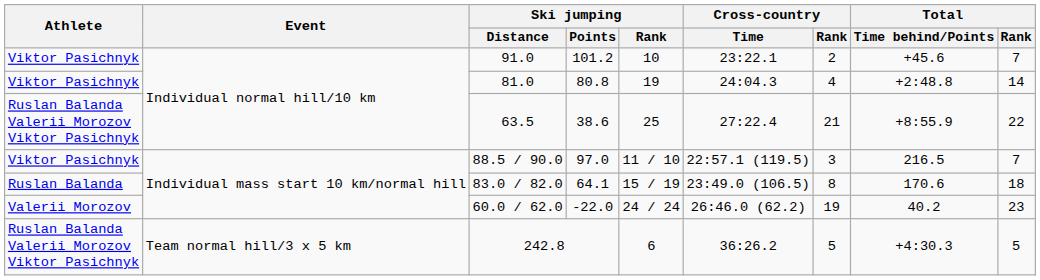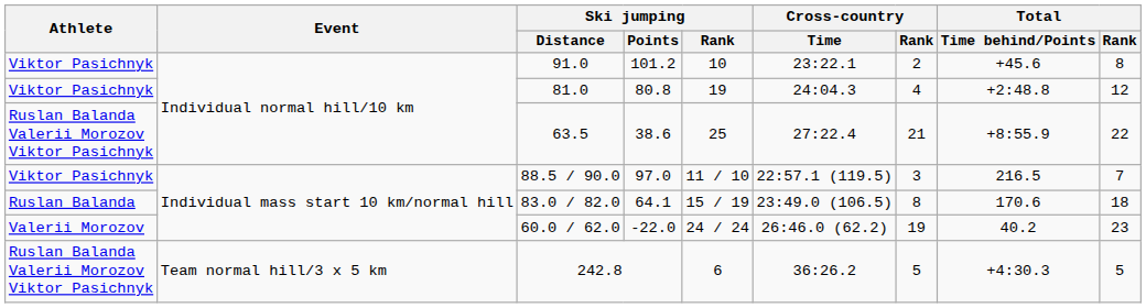91.0 | Total / Rank: 7 -> 8
81.0 | Total / Rank: 14 -> 12
